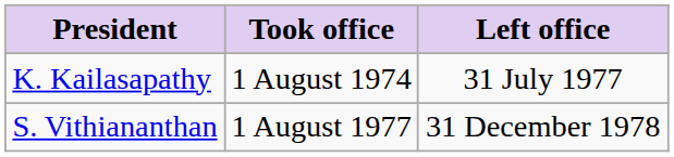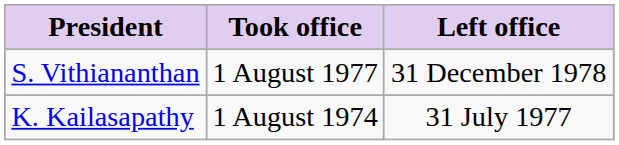rows swapped: K. Kailasapathy <-> S. Vithiananthan
